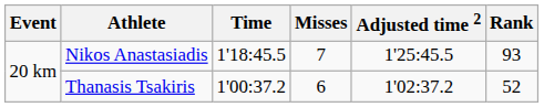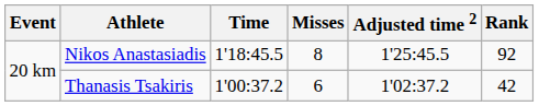Nikos Anastasiadis | Misses: 7 -> 8
Nikos Anastasiadis | Rank: 93 -> 92
Thanasis Tsakiris | Rank: 52 -> 42
